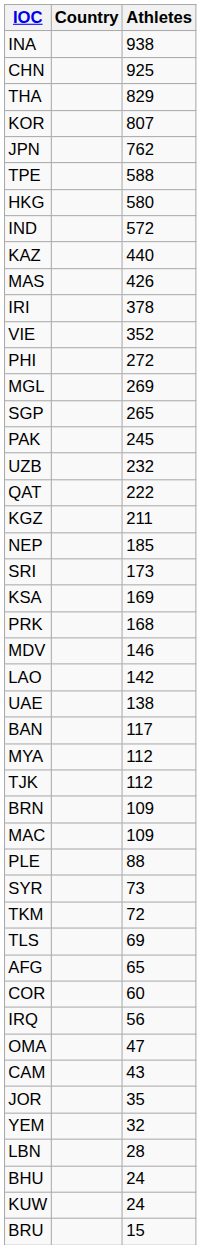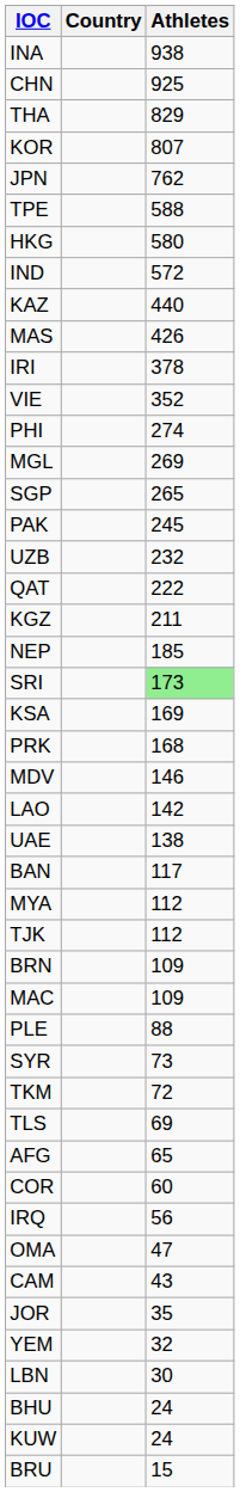PHI | Athletes: 272 -> 274
SRI | Athletes: no background -> lightgreen background
LBN | Athletes: 28 -> 30
